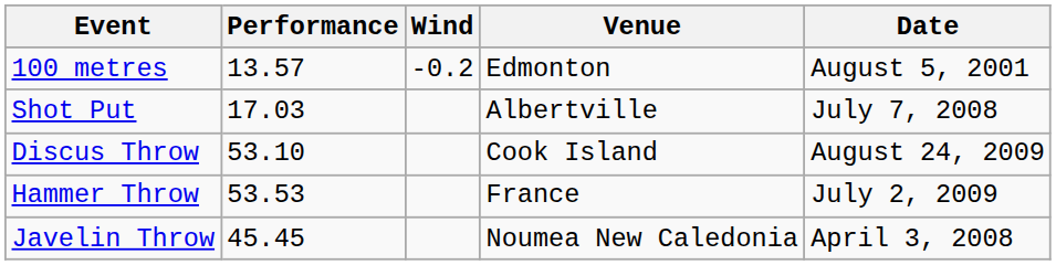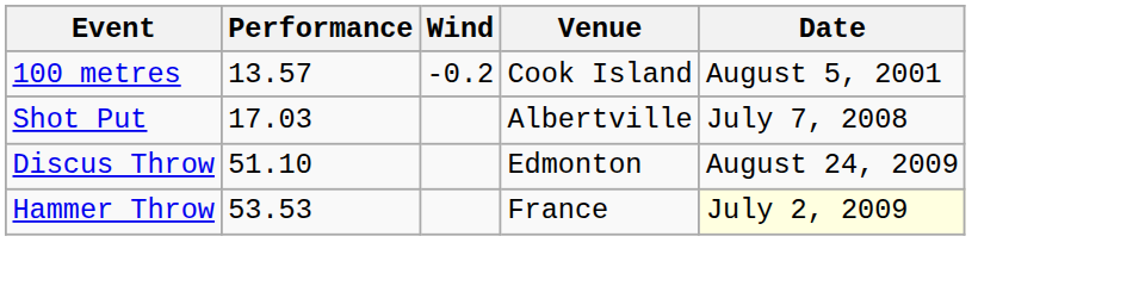100 metres | Venue: Edmonton -> Cook Island
Discus Throw | Performance: 53.10 -> 51.10
Discus Throw | Venue: Cook Island -> Edmonton
Hammer Throw | Date: no background -> lightyellow background
- row: Javelin Throw | 45.45 | Noumea New Caledonia | April 3, 2008
